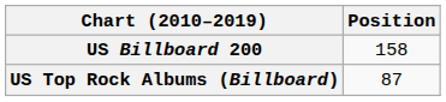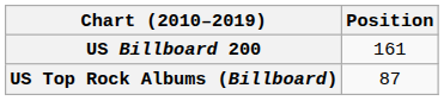US Billboard 200 | Position: 158 -> 161
